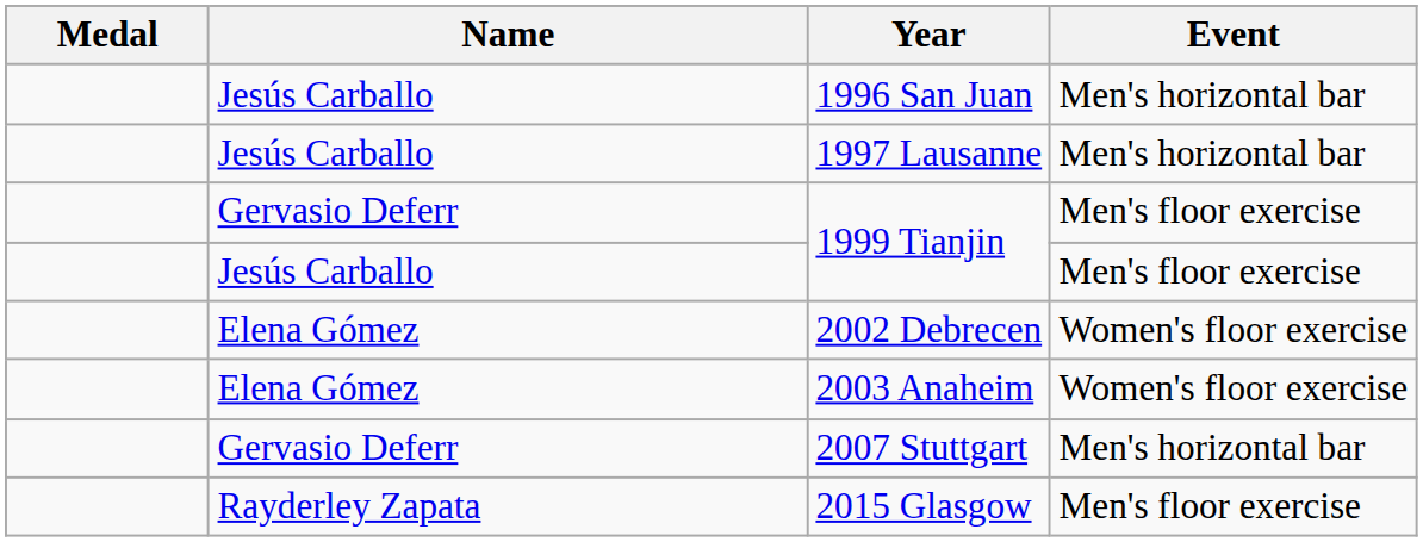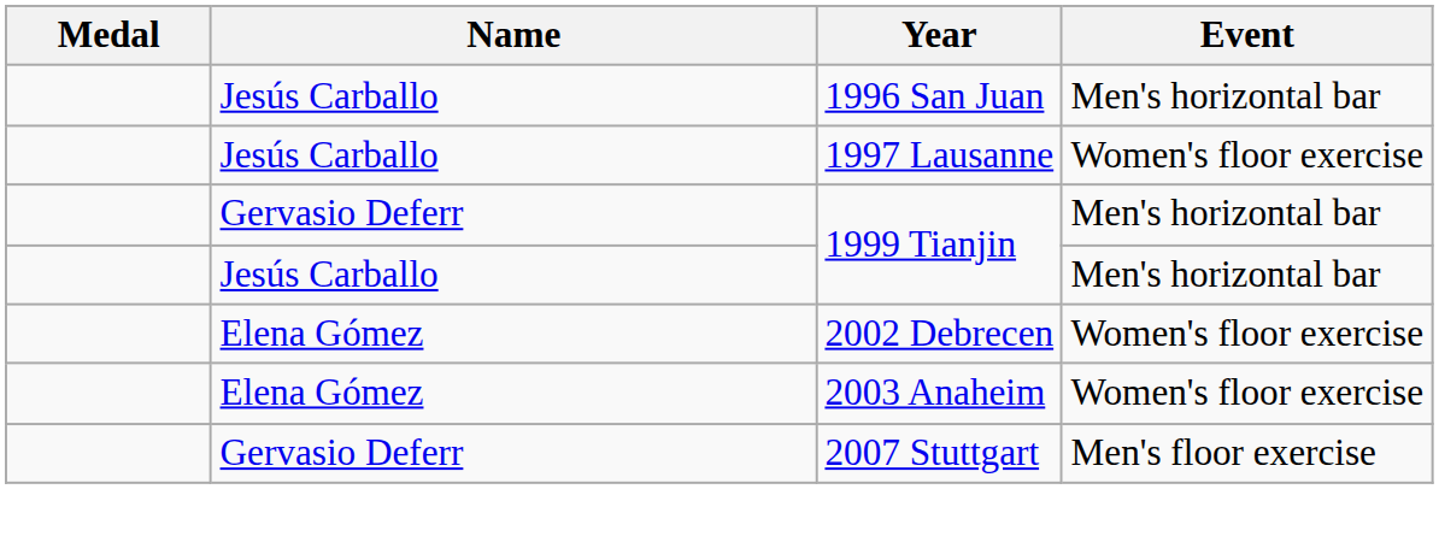1997 Lausanne | Event: Men's horizontal bar -> Women's floor exercise
Gervasio Deferr / 1999 Tianjin | Event: Men's floor exercise -> Men's horizontal bar
Jesús Carballo / 1999 Tianjin | Event: Men's floor exercise -> Men's horizontal bar
2007 Stuttgart | Event: Men's horizontal bar -> Men's floor exercise
- row: Rayderley Zapata | 2015 Glasgow | Men's floor exercise
